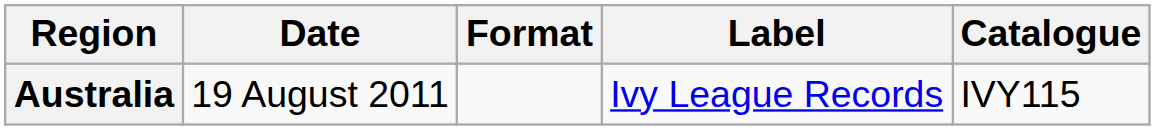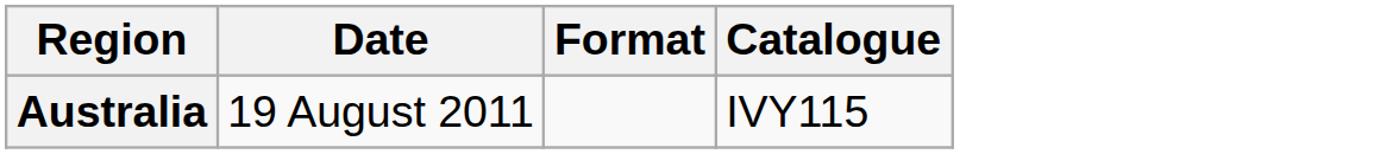- column: Label | Ivy League Records
